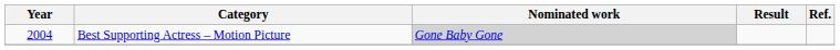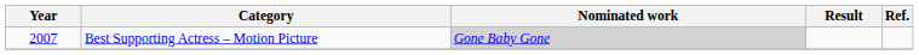Best Supporting Actress – Motion Picture | Year: 2004 -> 2007
